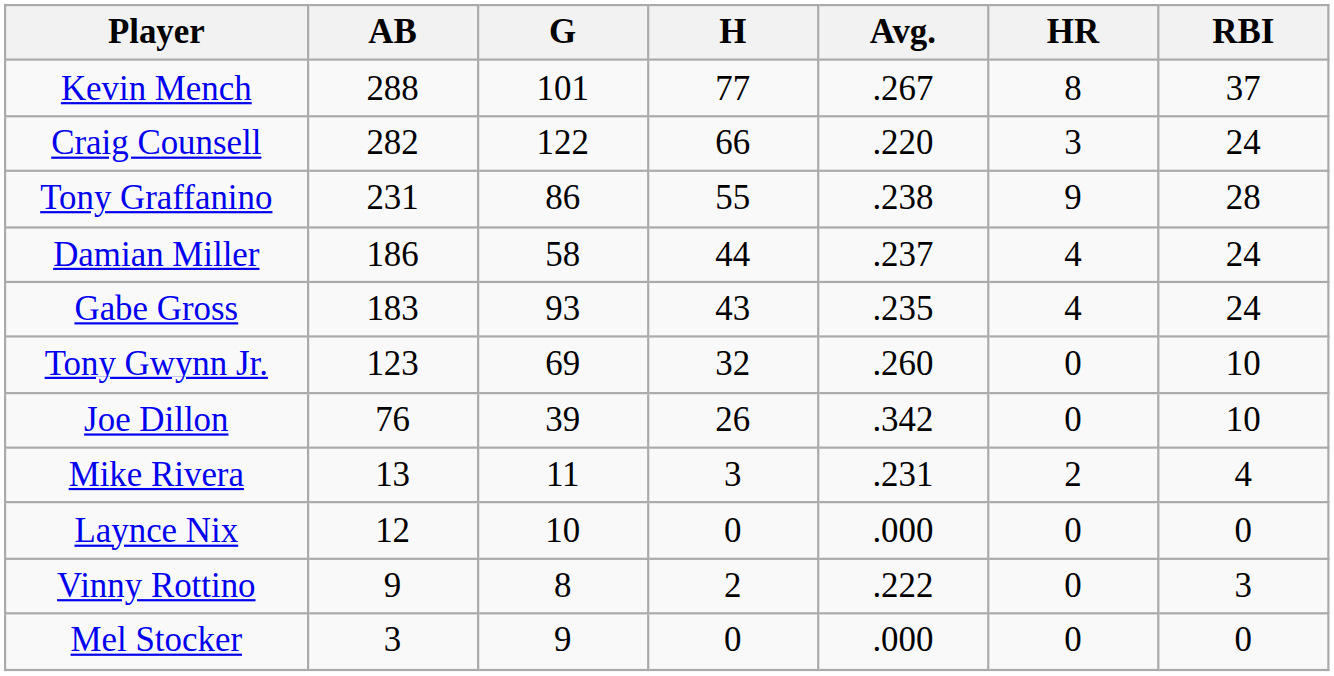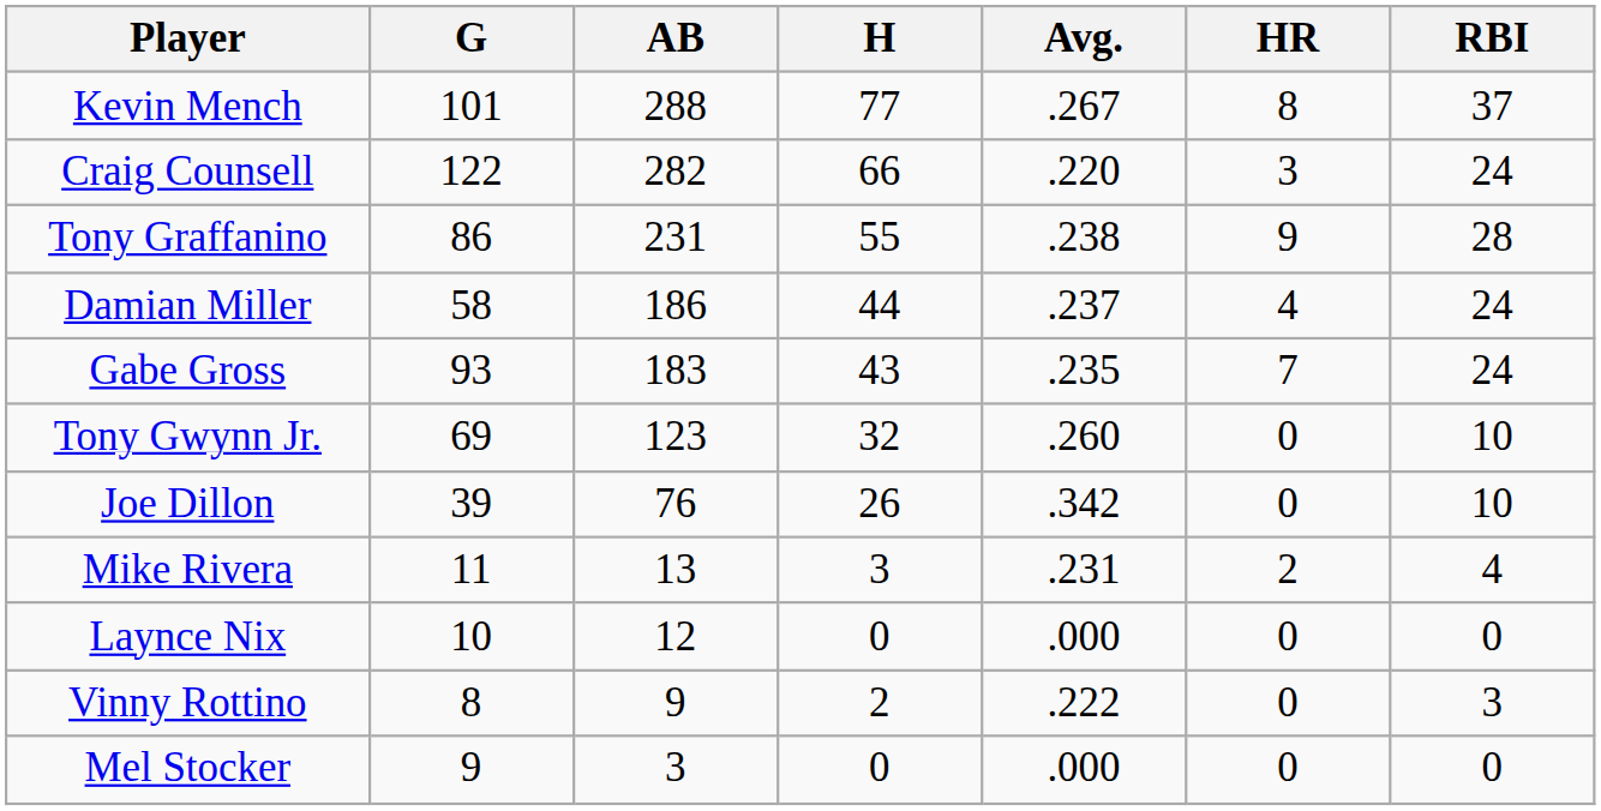columns swapped: G <-> AB
Gabe Gross | HR: 4 -> 7
